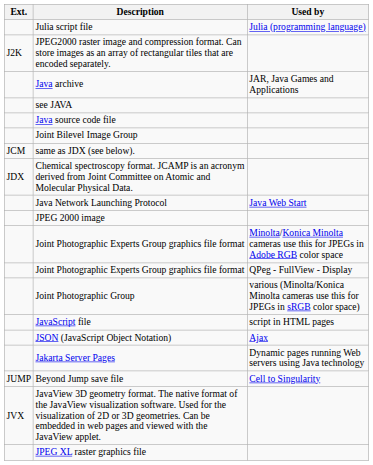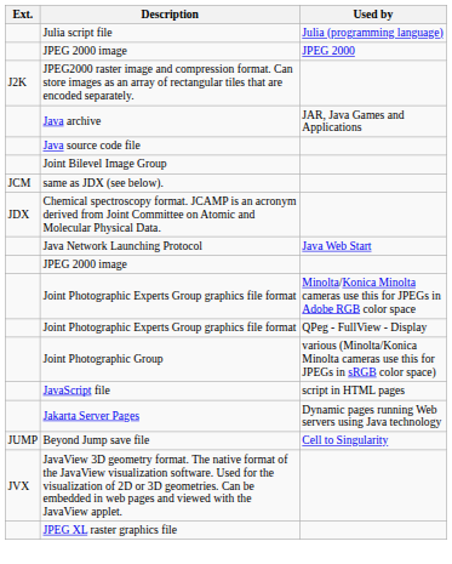+ row: JPEG 2000 image | JPEG 2000
- row: see JAVA
- row: JSON (JavaScript Object Notation) | Ajax
